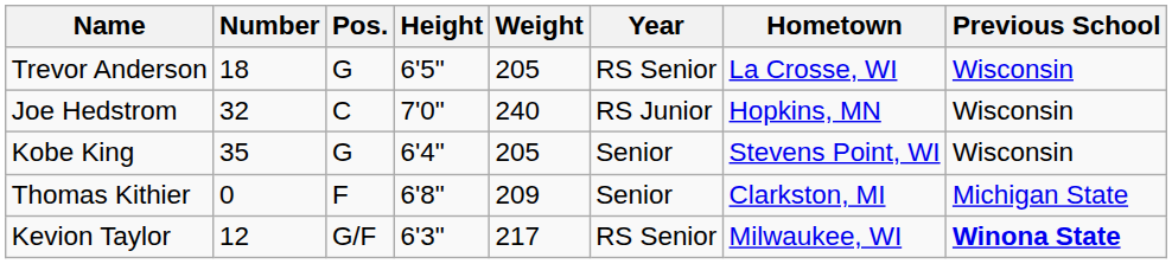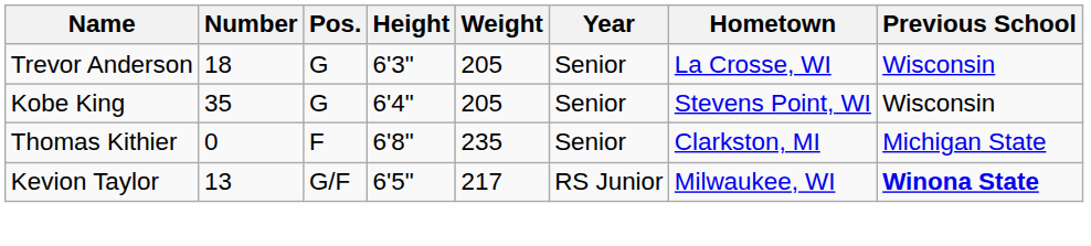Trevor Anderson | Height: 6'5" -> 6'3"
Trevor Anderson | Year: RS Senior -> Senior
- row: Joe Hedstrom | 32 | C | 7'0" | 240 | RS Junior | Hopkins, MN | Wisconsin
Thomas Kithier | Weight: 209 -> 235
Kevion Taylor | Number: 12 -> 13
Kevion Taylor | Height: 6'3" -> 6'5"
Kevion Taylor | Year: RS Senior -> RS Junior
